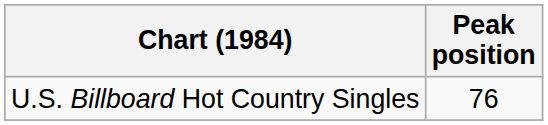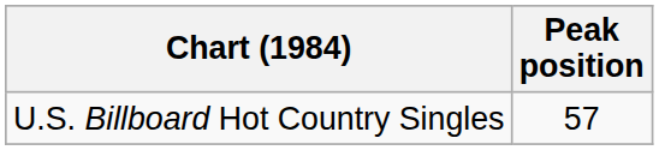U.S. Billboard Hot Country Singles | Peak position: 76 -> 57
